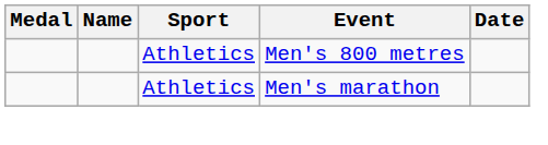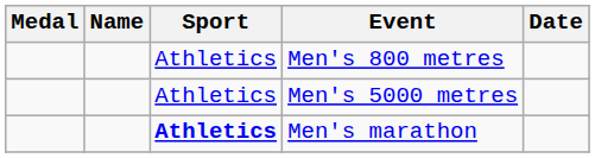+ row: Athletics | Men's 5000 metres
Men's marathon | Sport: normal -> bold
